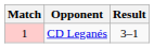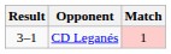columns swapped: Match <-> Result
